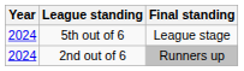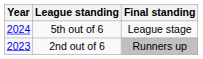2nd out of 6 | Year: 2024 -> 2023
